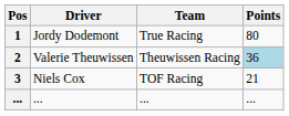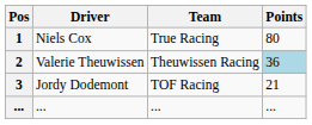1 | Driver: Jordy Dodemont -> Niels Cox
3 | Driver: Niels Cox -> Jordy Dodemont
